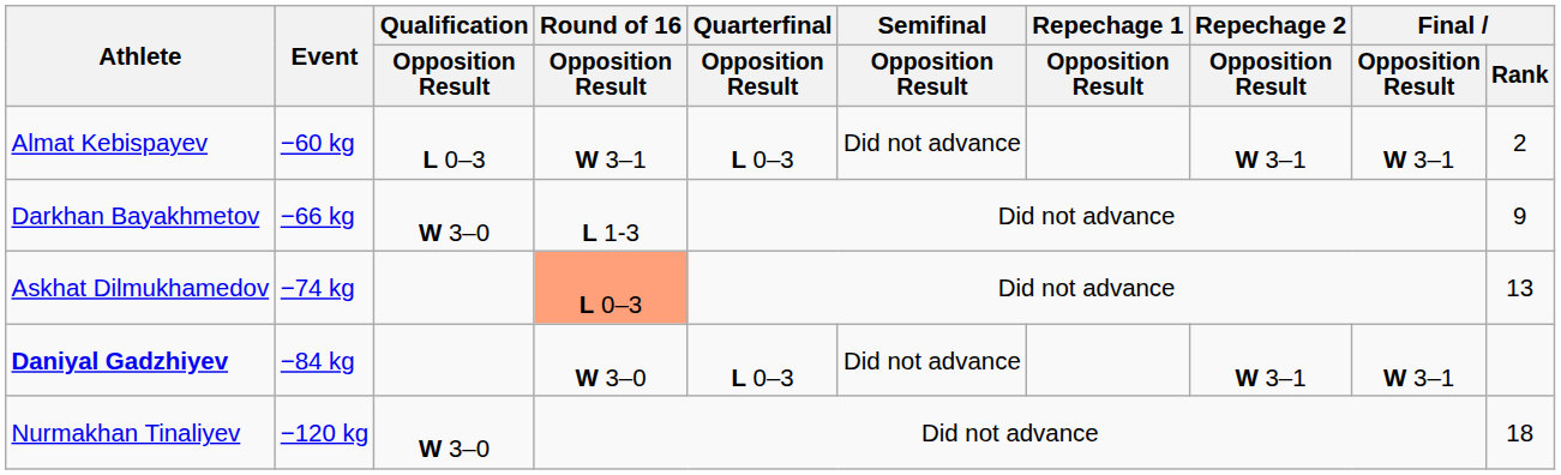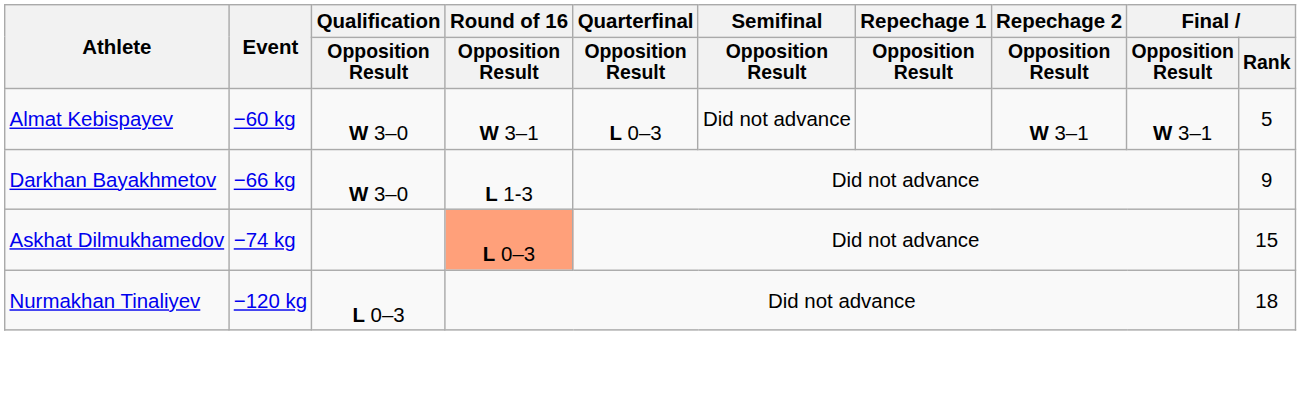Almat Kebispayev | Qualification / Opposition Result: L 0–3 -> W 3–0
Almat Kebispayev | Final / Rank: 2 -> 5
Askhat Dilmukhamedov | Final / Rank: 13 -> 15
- row: Daniyal Gadzhiyev | −84 kg | W 3–0 | L 0–3 | Did not advance | W 3–1 | W 3–1
Nurmakhan Tinaliyev | Qualification / Opposition Result: W 3–0 -> L 0–3
